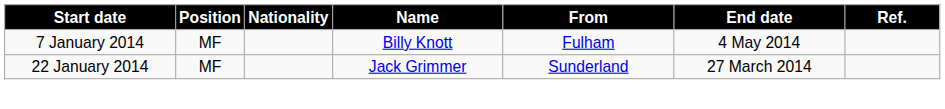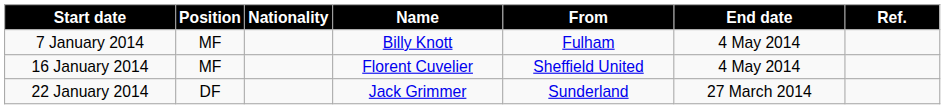+ row: 16 January 2014 | MF | Florent Cuvelier | Sheffield United | 4 May 2014
22 January 2014 | Position: MF -> DF
